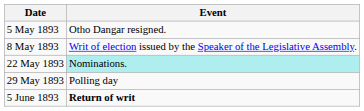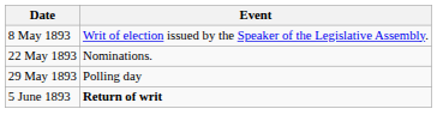- row: 5 May 1893 | Otho Dangar resigned.
22 May 1893 | Event: paleturquoise background -> no background
